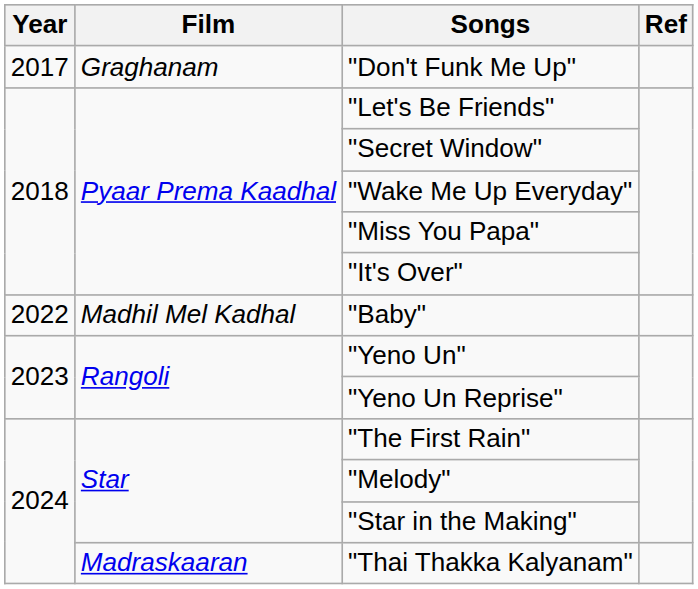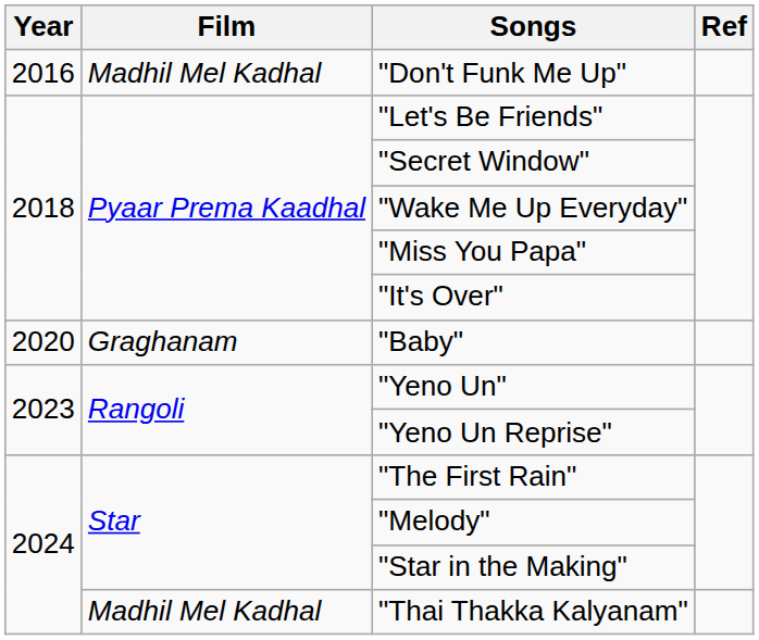"Don't Funk Me Up" | Year: 2017 -> 2016
"Don't Funk Me Up" | Film: Graghanam -> Madhil Mel Kadhal
"Baby" | Year: 2022 -> 2020
"Baby" | Film: Madhil Mel Kadhal -> Graghanam
"Thai Thakka Kalyanam" | Film: Madraskaaran -> Madhil Mel Kadhal
